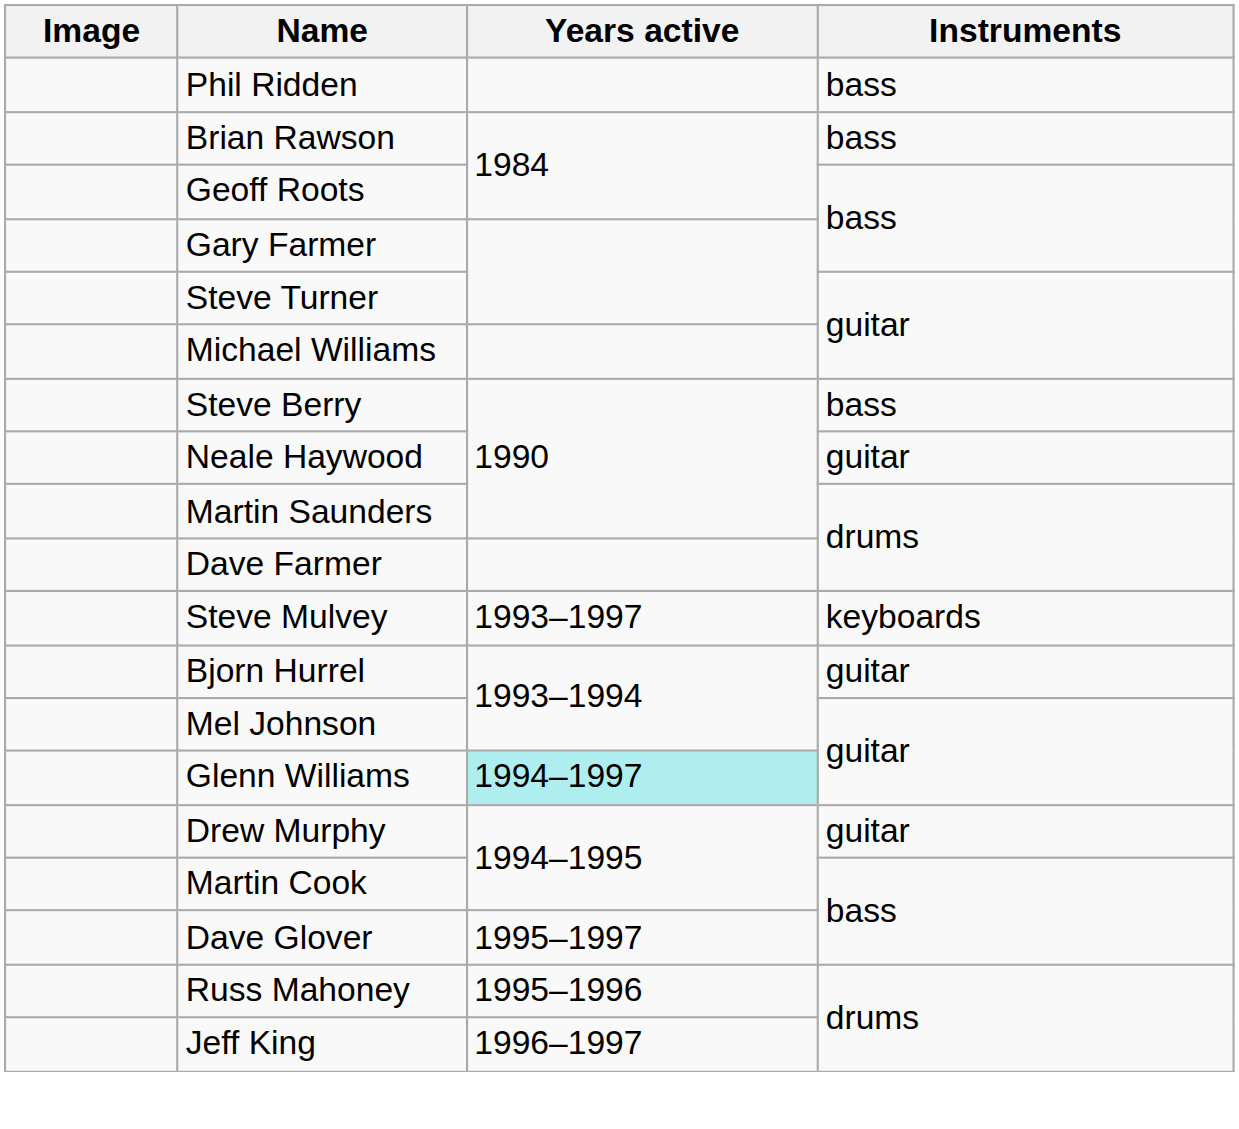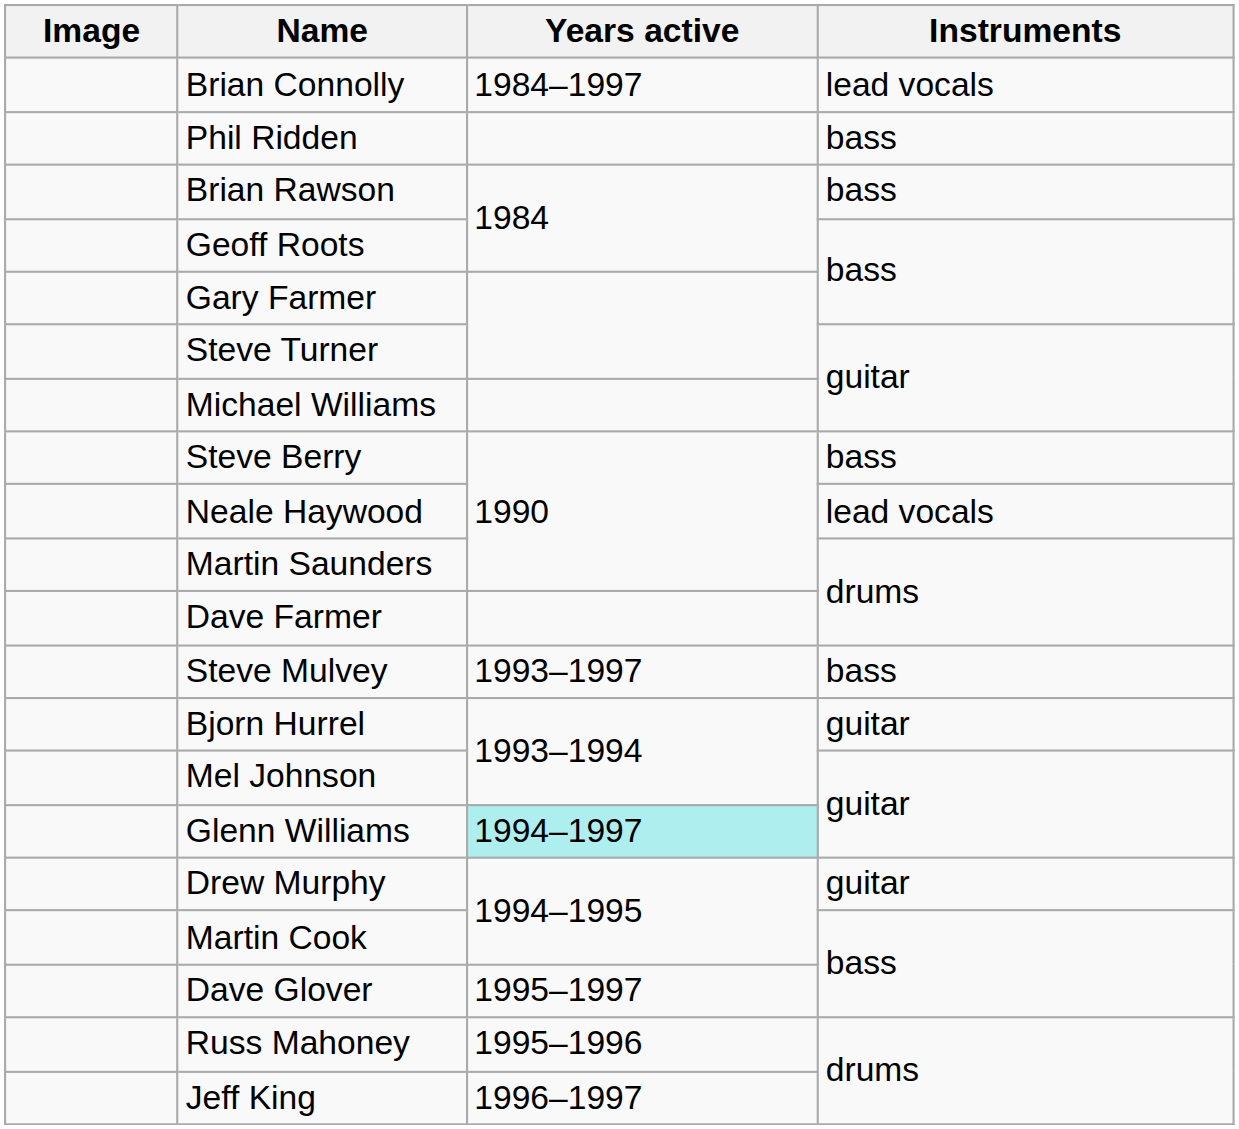+ row: Brian Connolly | 1984–1997 | lead vocals
Neale Haywood | Instruments: guitar -> lead vocals
Steve Mulvey | Instruments: keyboards -> bass
